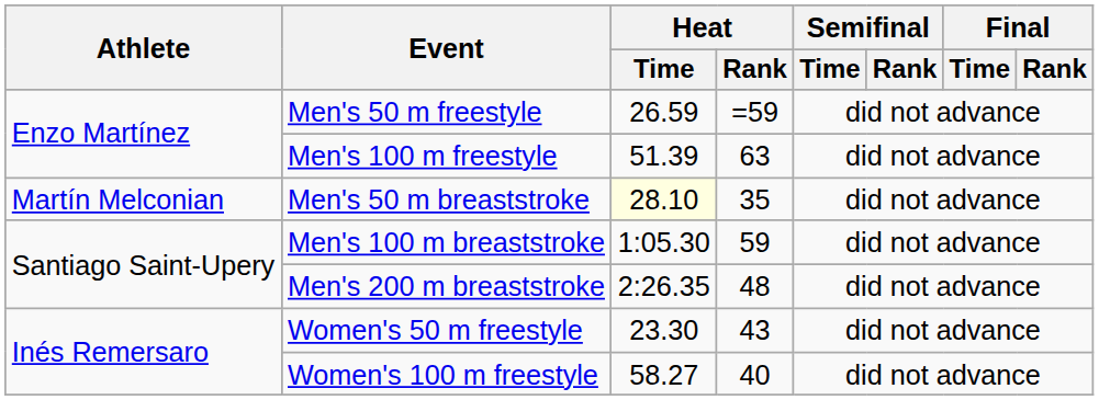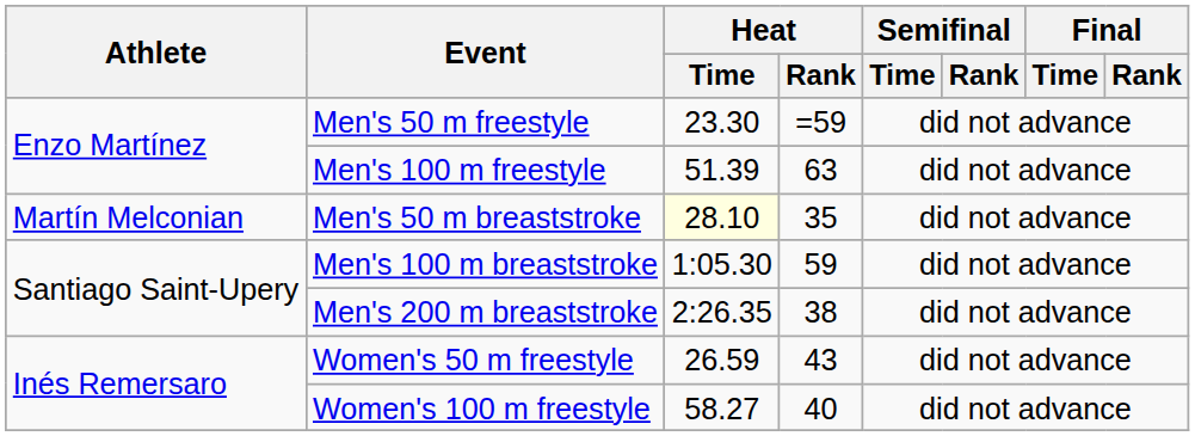Men's 50 m freestyle | Heat / Time: 26.59 -> 23.30
Men's 200 m breaststroke | Heat / Rank: 48 -> 38
Women's 50 m freestyle | Heat / Time: 23.30 -> 26.59
